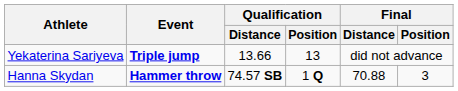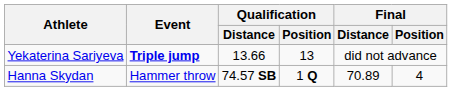Hanna Skydan | Event: bold -> normal
Hanna Skydan | Final / Distance: 70.88 -> 70.89
Hanna Skydan | Final / Position: 3 -> 4
